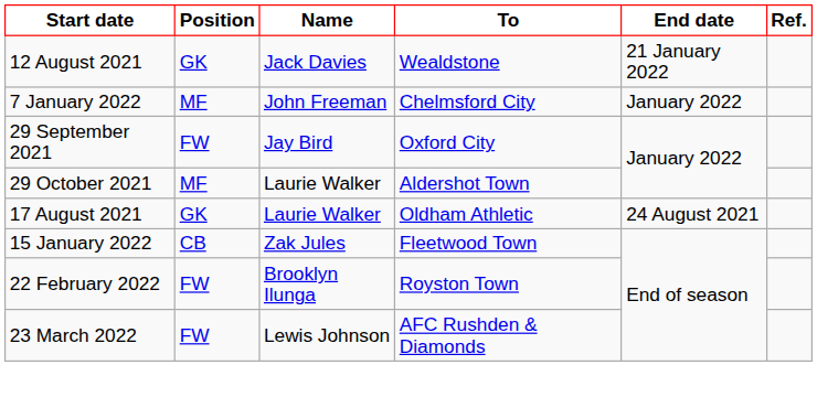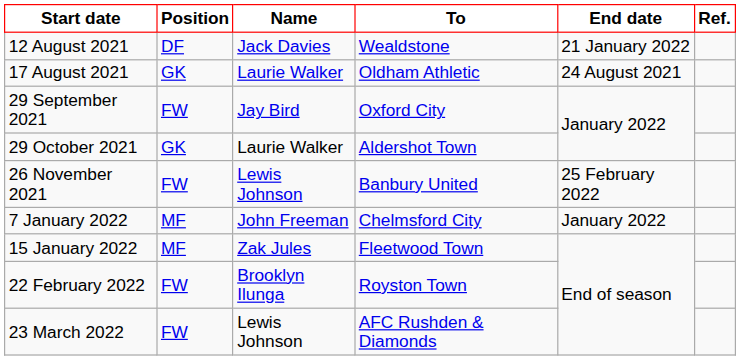12 August 2021 | Position: GK -> DF
rows swapped: 17 August 2021 <-> 7 January 2022
29 October 2021 | Position: MF -> GK
+ row: 26 November 2021 | FW | Lewis Johnson | Banbury United | 25 February 2022
15 January 2022 | Position: CB -> MF
